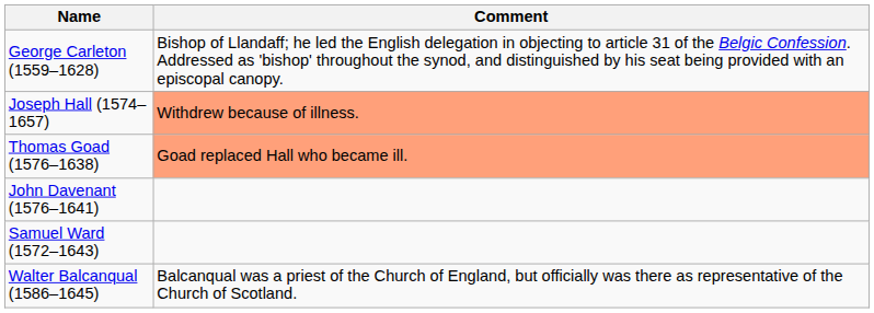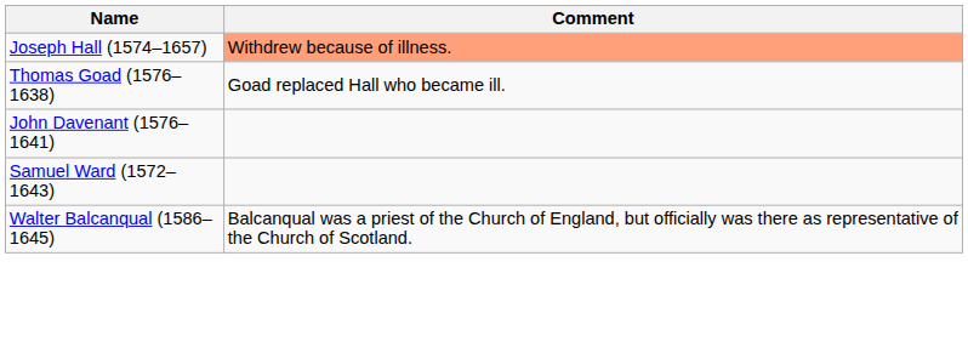- row: George Carleton (1559–1628) | Bishop of Llandaff; he led the English delegation in objecting to article 31 of the Belgic Confession. Addressed as 'bishop' throughout the synod, and distinguished by his seat being provided with an episcopal canopy.
Thomas Goad (1576–1638) | Comment: lightsalmon background -> no background
